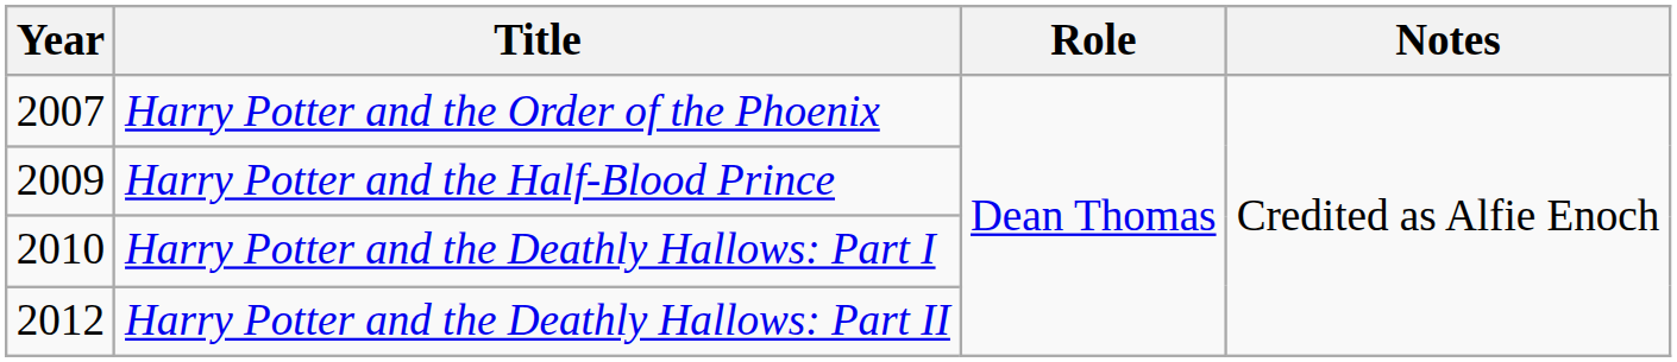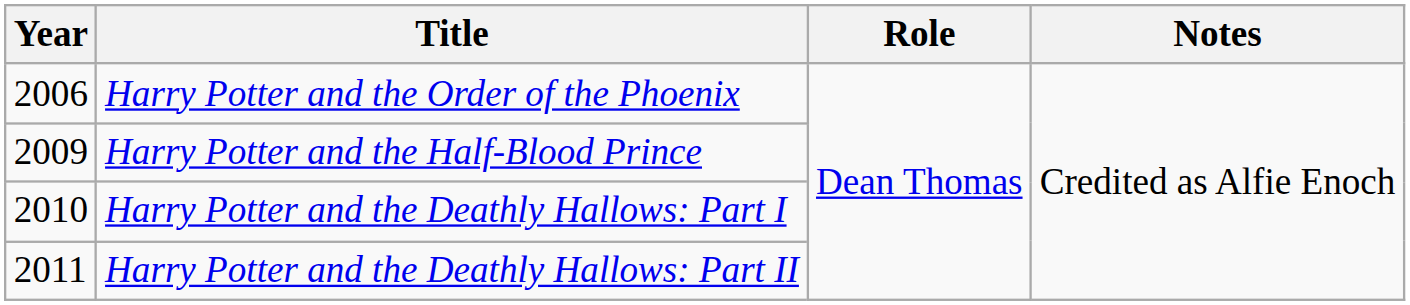Harry Potter and the Order of the Phoenix | Year: 2007 -> 2006
Harry Potter and the Deathly Hallows: Part II | Year: 2012 -> 2011
